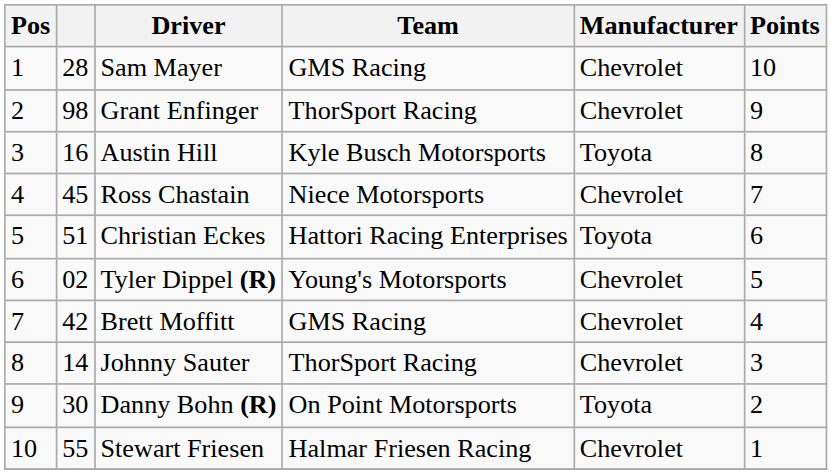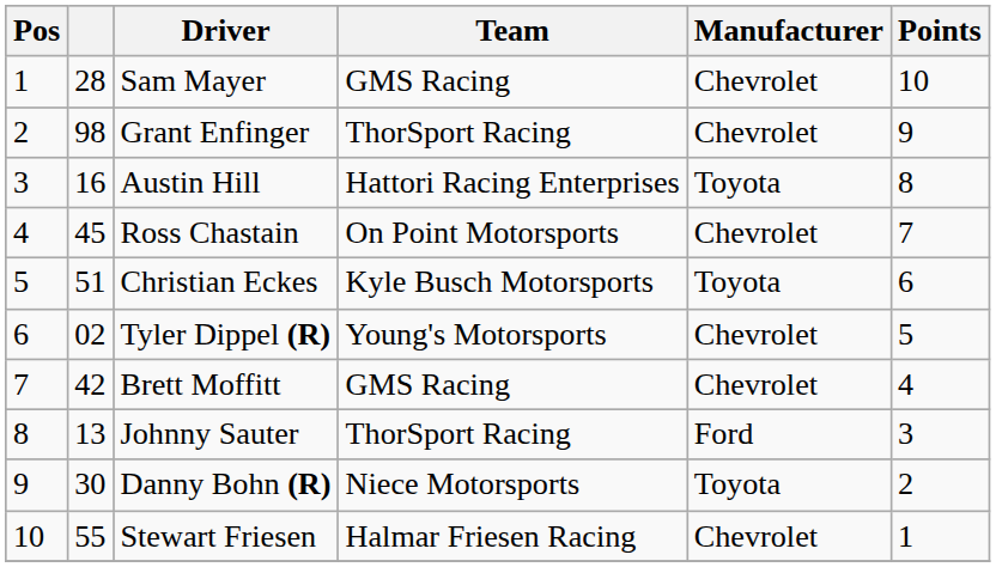Austin Hill | Team: Kyle Busch Motorsports -> Hattori Racing Enterprises
Ross Chastain | Team: Niece Motorsports -> On Point Motorsports
Christian Eckes | Team: Hattori Racing Enterprises -> Kyle Busch Motorsports
Johnny Sauter | column 2: 14 -> 13
Johnny Sauter | Manufacturer: Chevrolet -> Ford
Danny Bohn (R) | Team: On Point Motorsports -> Niece Motorsports
